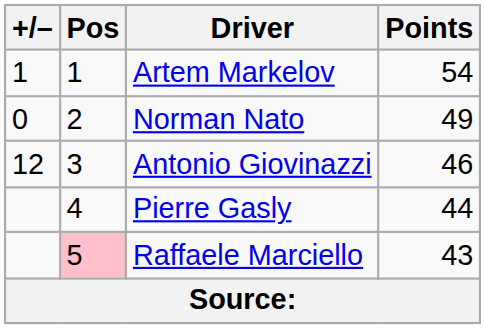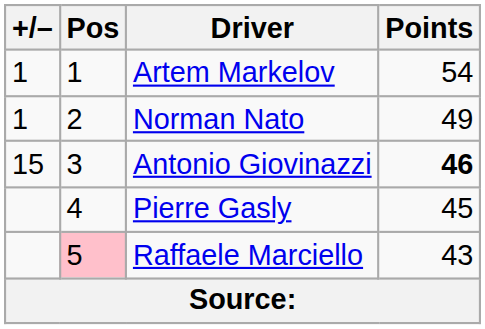Norman Nato | +/–: 0 -> 1
Antonio Giovinazzi | +/–: 12 -> 15
Antonio Giovinazzi | Points: normal -> bold
Pierre Gasly | Points: 44 -> 45
